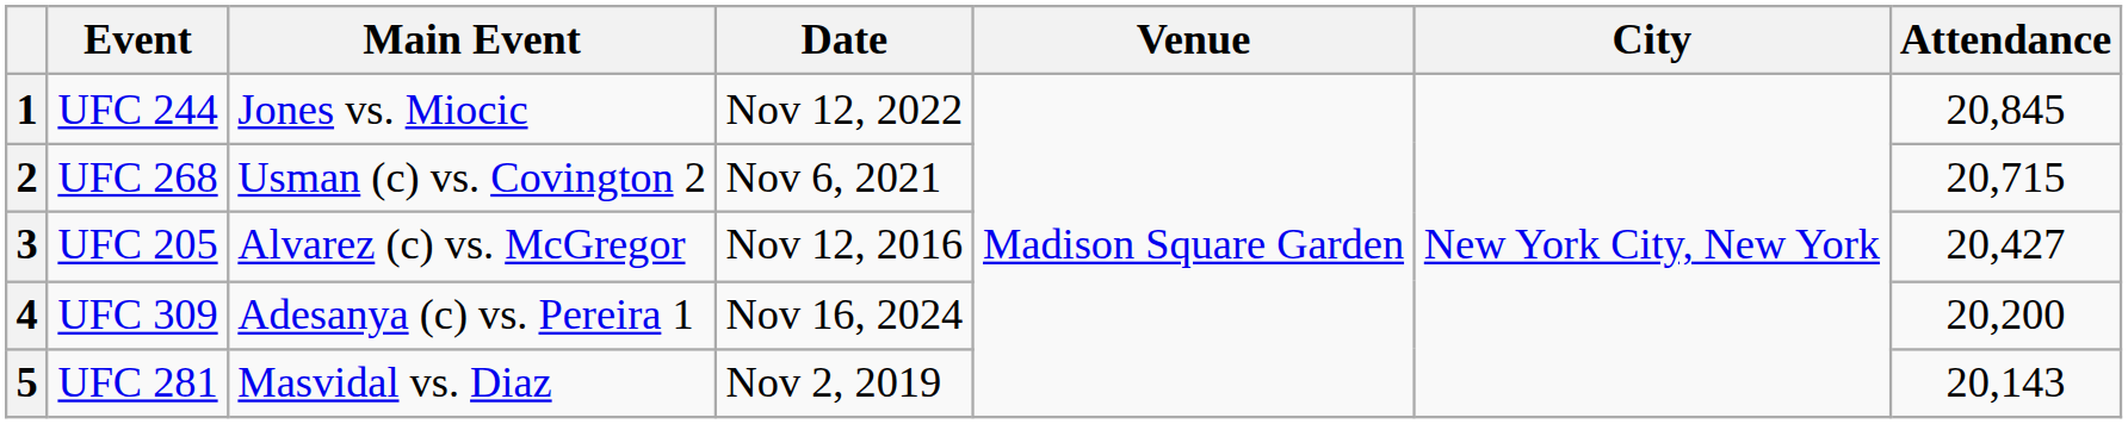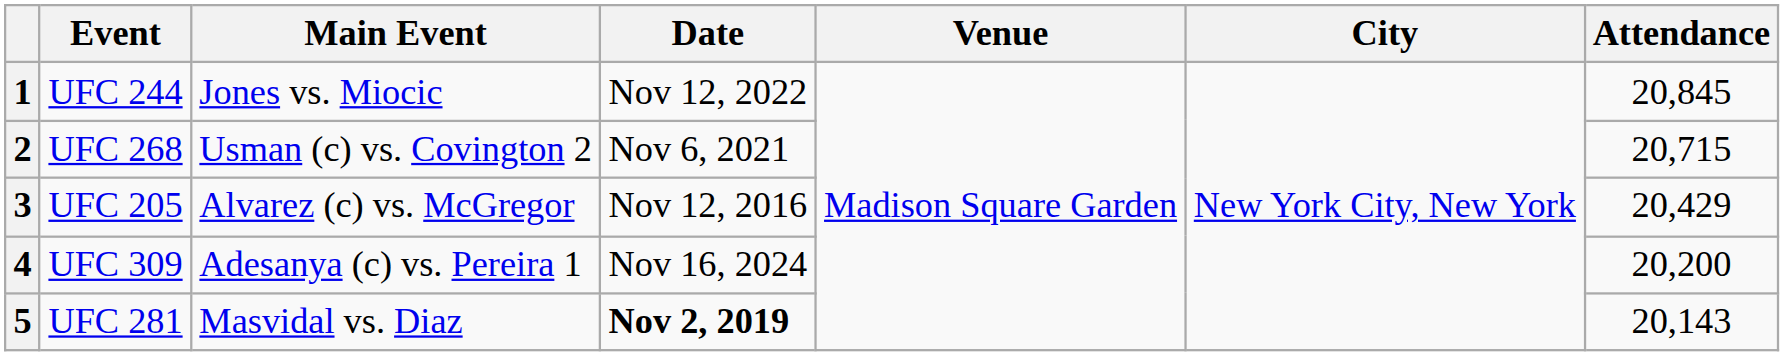3 | Attendance: 20,427 -> 20,429
5 | Date: normal -> bold
